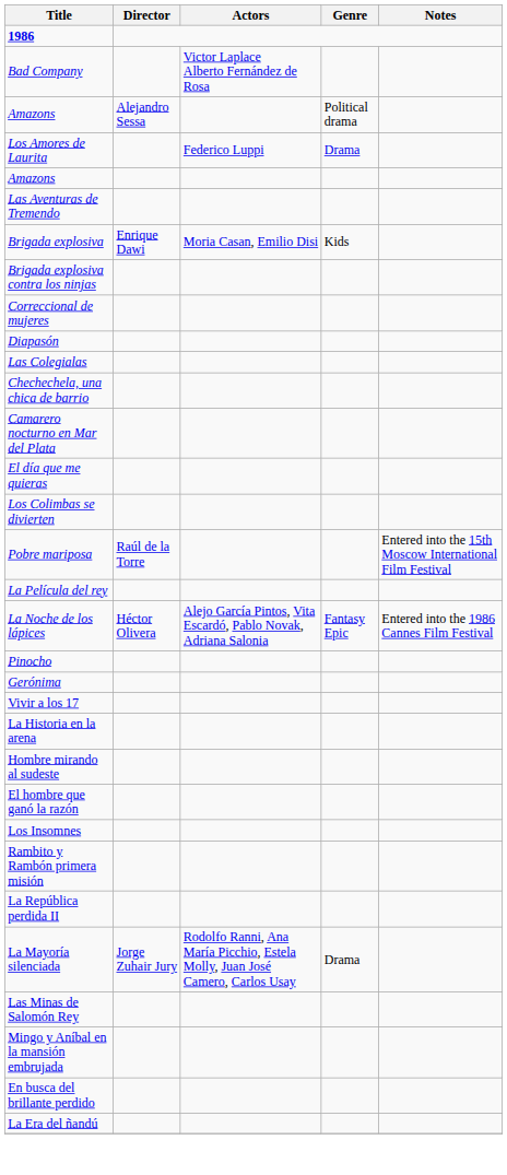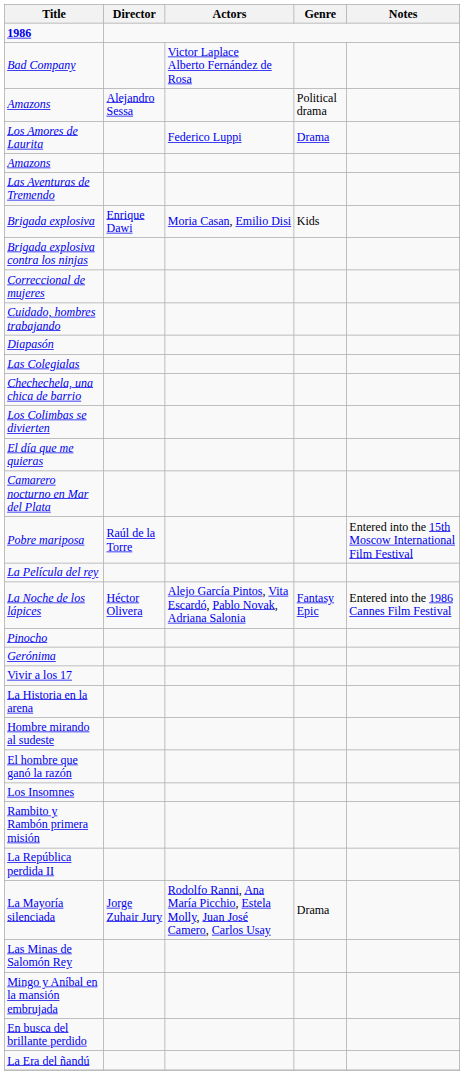+ row: Cuidado, hombres trabajando
rows swapped: Camarero nocturno en Mar del Plata <-> Los Colimbas se divierten
